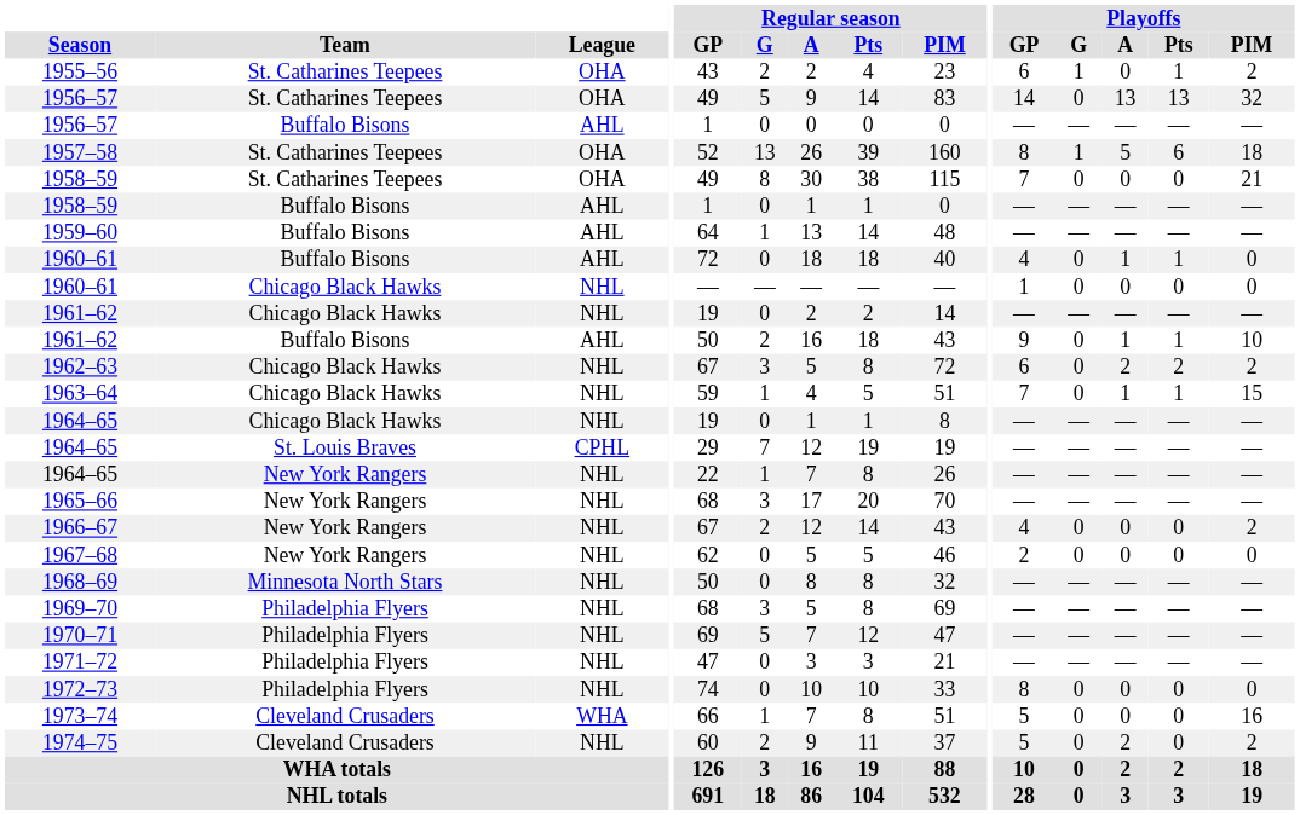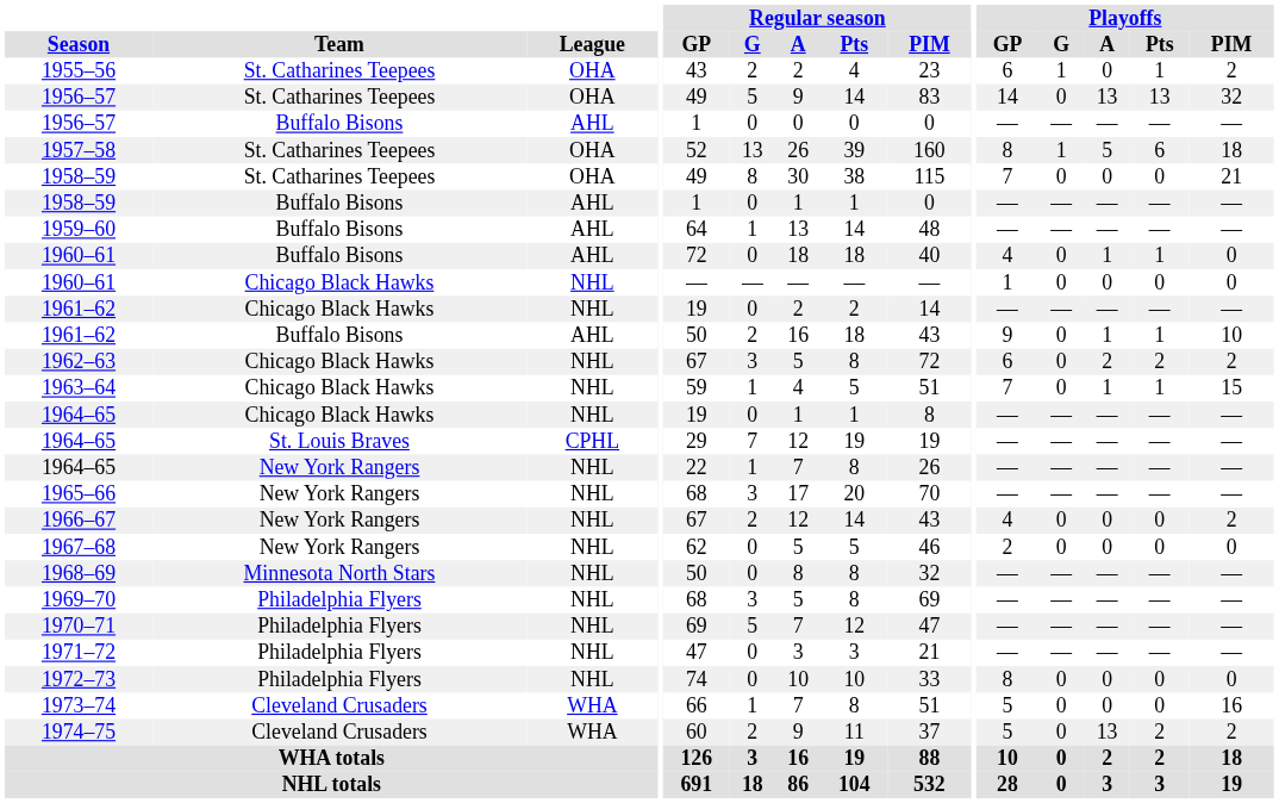1974–75 | League: NHL -> WHA
1974–75 | Playoffs / A: 2 -> 13
1974–75 | Playoffs / Pts: 0 -> 2
